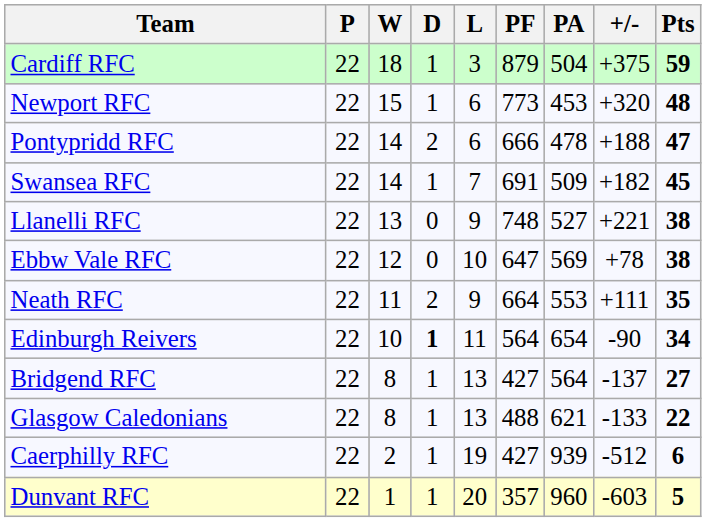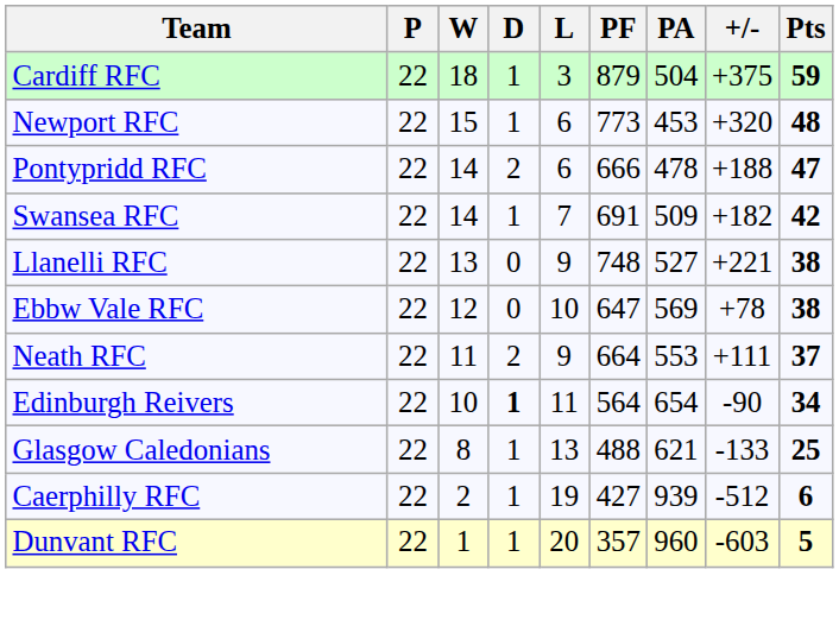Swansea RFC | Pts: 45 -> 42
Neath RFC | Pts: 35 -> 37
- row: Bridgend RFC | 22 | 8 | 1 | 13 | 427 | 564 | -137 | 27
Glasgow Caledonians | Pts: 22 -> 25
